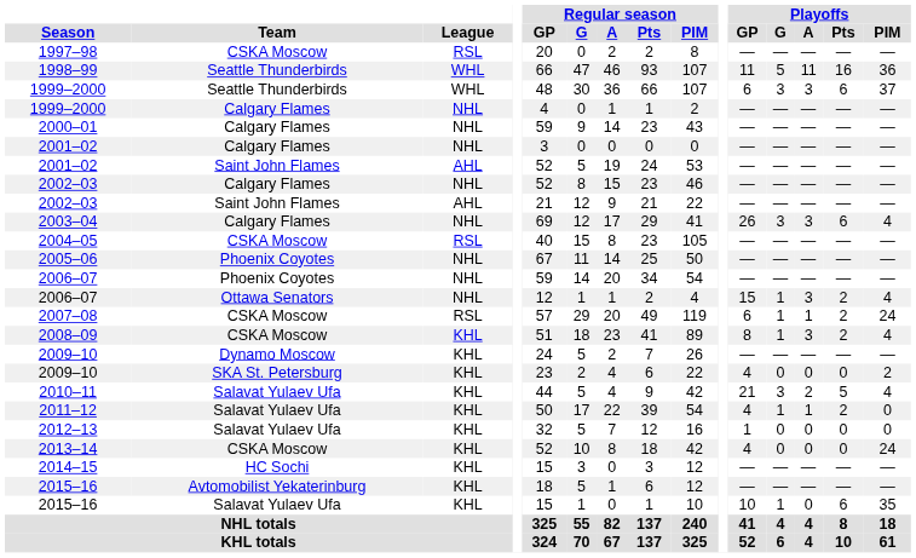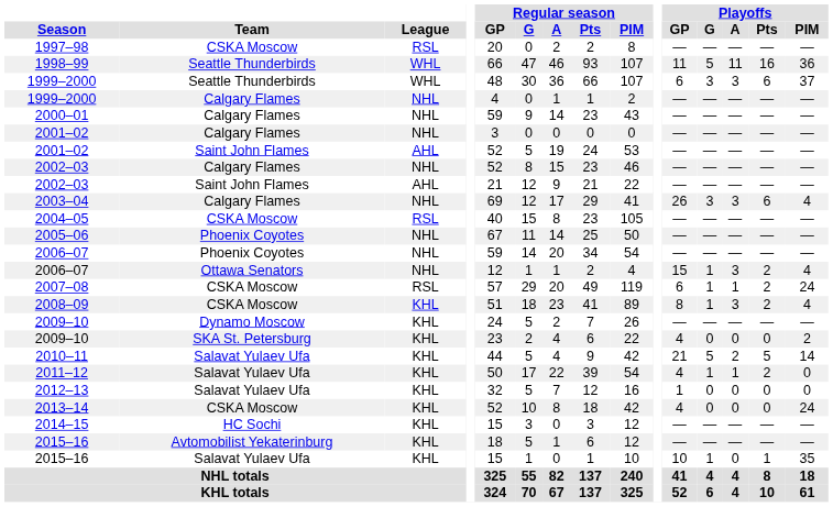2010–11 | Playoffs / G: 3 -> 5
2010–11 | Playoffs / PIM: 4 -> 14
2015–16 / Salavat Yulaev Ufa | Playoffs / Pts: 6 -> 1
